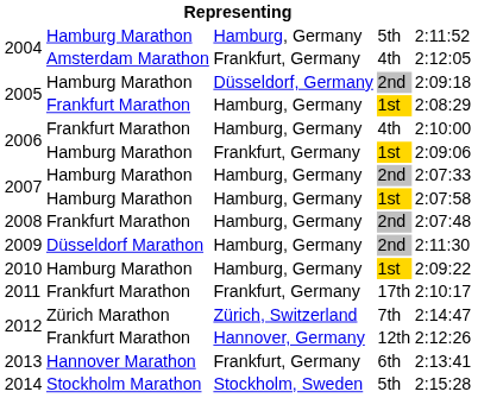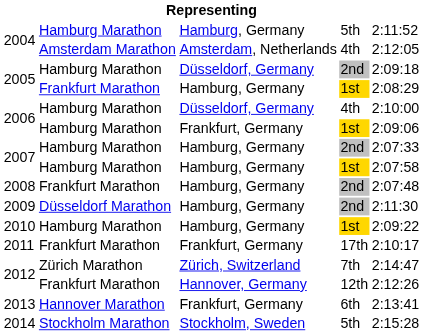2004 / 4th | column 3: Frankfurt, Germany -> Amsterdam, Netherlands
2006 / 4th | column 2: Frankfurt Marathon -> Hamburg Marathon
2006 / 4th | column 3: Hamburg, Germany -> Düsseldorf, Germany
